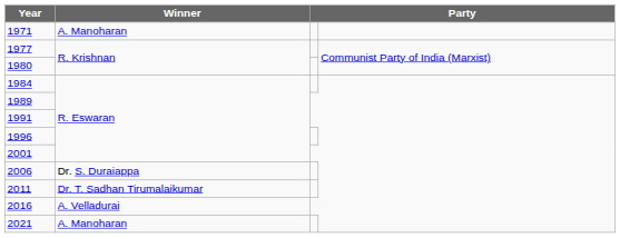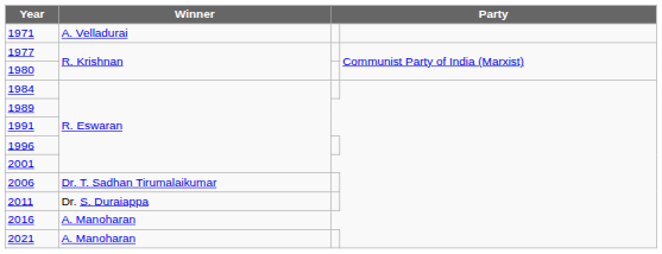1971 | Winner: A. Manoharan -> A. Velladurai
2006 | Winner: Dr. S. Duraiappa -> Dr. T. Sadhan Tirumalaikumar
2011 | Winner: Dr. T. Sadhan Tirumalaikumar -> Dr. S. Duraiappa
2016 | Winner: A. Velladurai -> A. Manoharan
